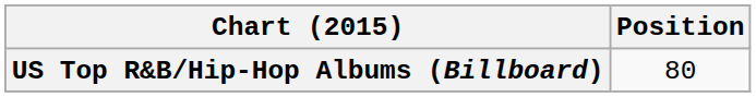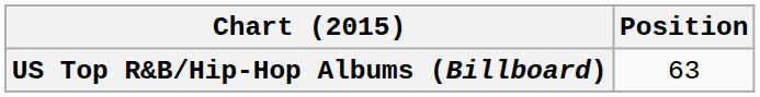US Top R&B/Hip-Hop Albums (Billboard) | Position: 80 -> 63
